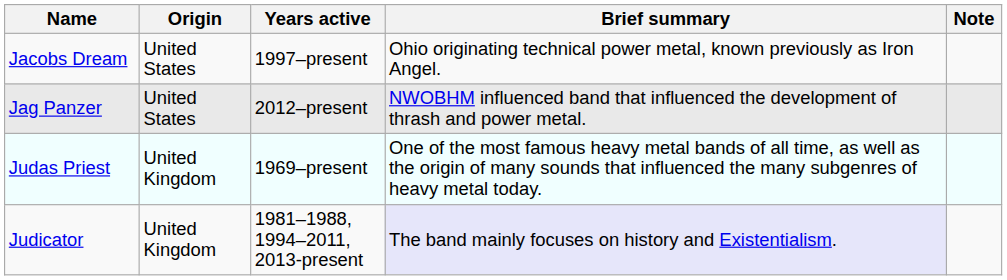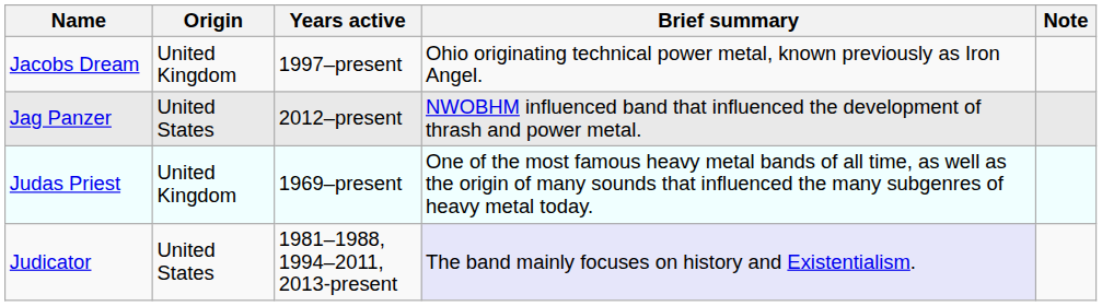Jacobs Dream | Origin: United States -> United Kingdom
Judicator | Origin: United Kingdom -> United States
